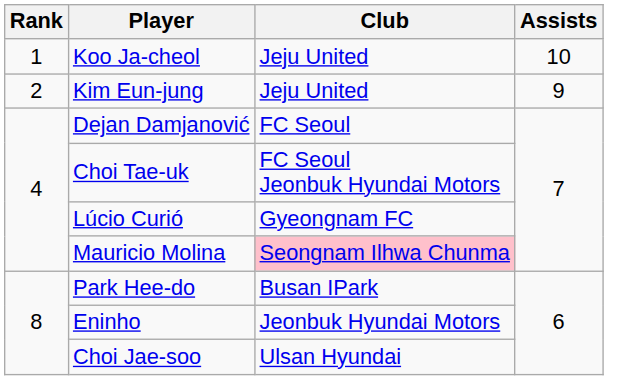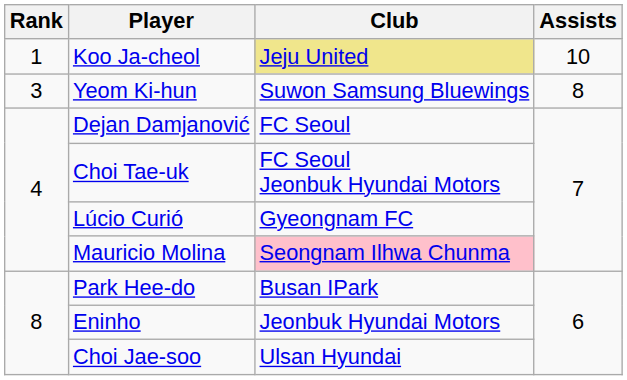Koo Ja-cheol | Club: no background -> khaki background
- row: 2 | Kim Eun-jung | Jeju United | 9
+ row: 3 | Yeom Ki-hun | Suwon Samsung Bluewings | 8
